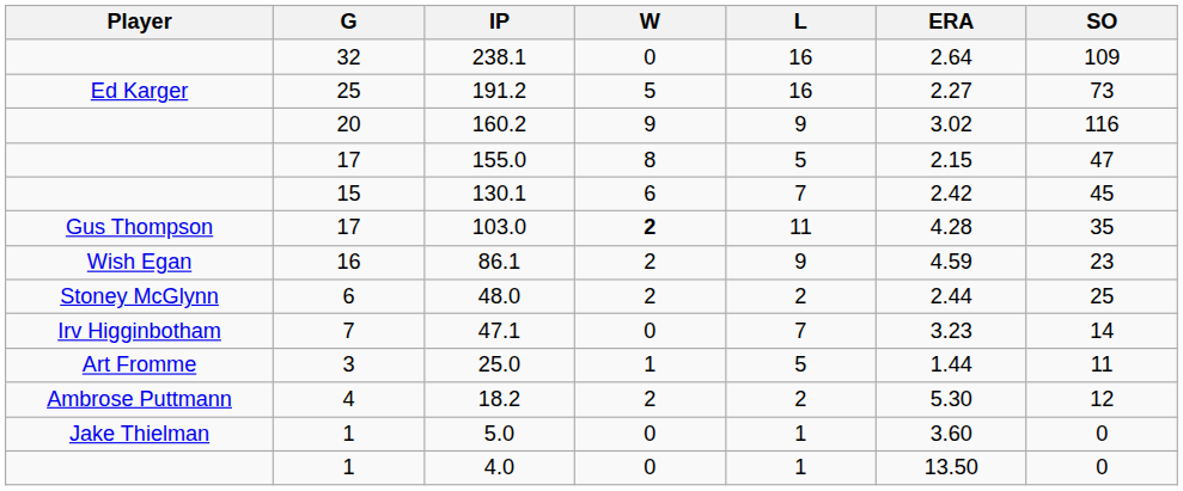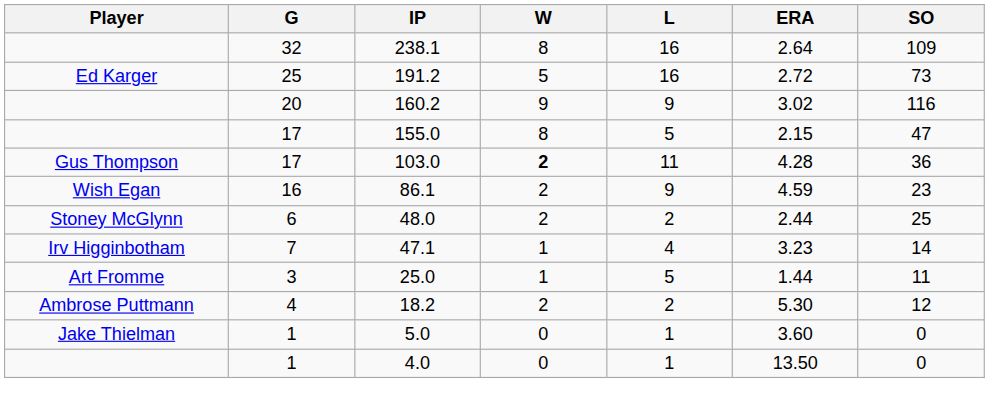238.1 | W: 0 -> 8
191.2 | ERA: 2.27 -> 2.72
- row: 15 | 130.1 | 6 | 7 | 2.42 | 45
103.0 | SO: 35 -> 36
47.1 | W: 0 -> 1
47.1 | L: 7 -> 4
